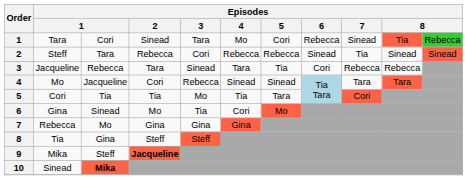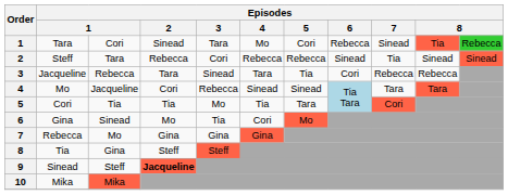9 | column 2: Mika -> Sinead
10 | column 2: Sinead -> Mika
10 | column 3: bold -> normal
